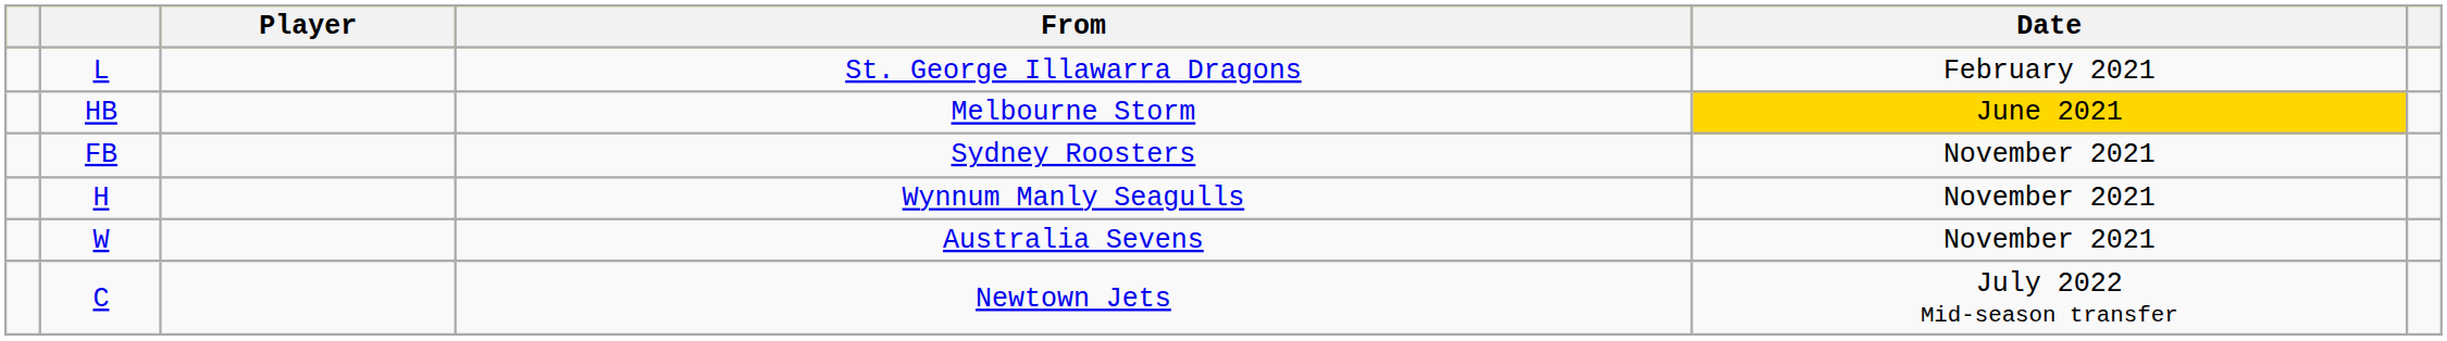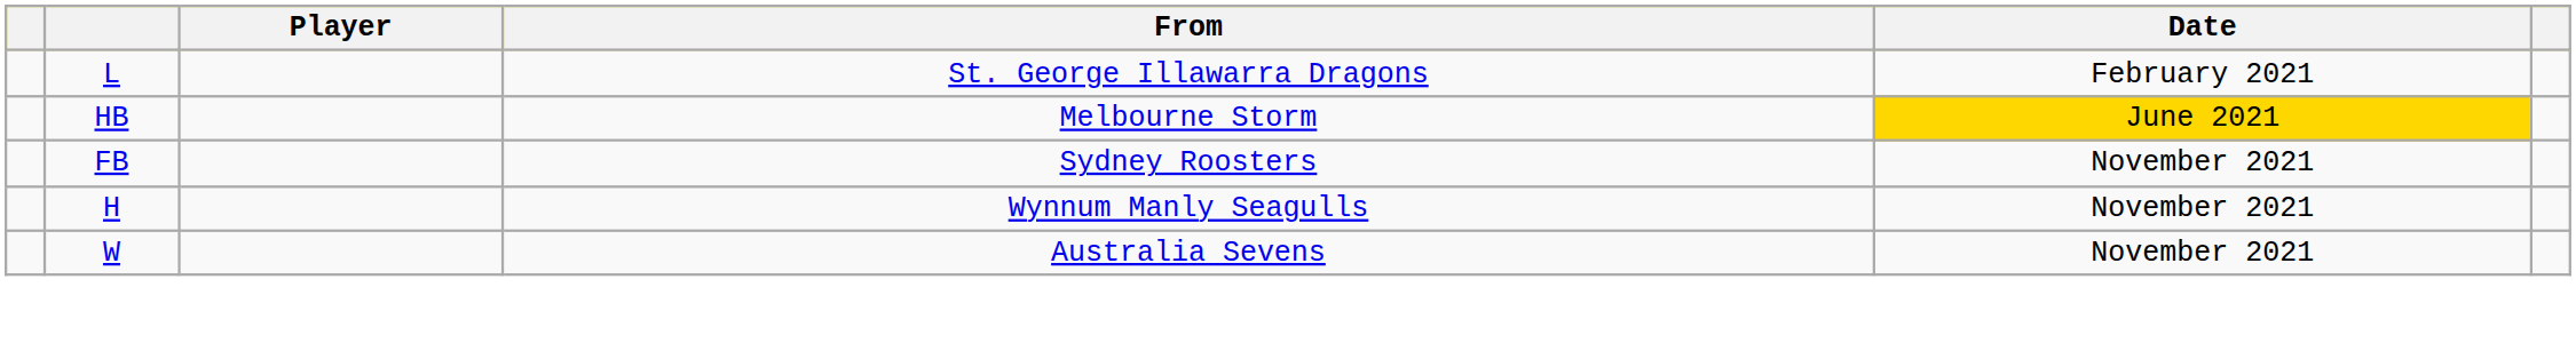- row: C | Newtown Jets | July 2022 Mid-season transfer
